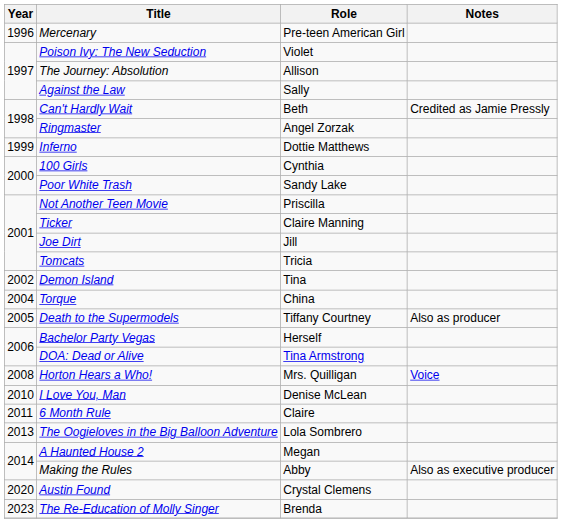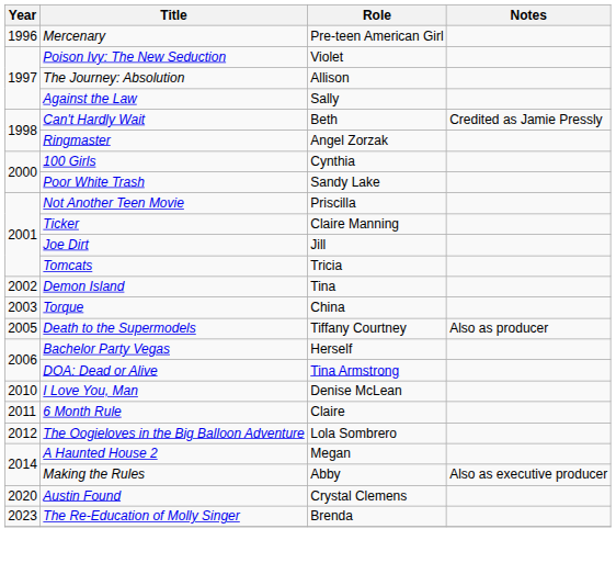- row: 1999 | Inferno | Dottie Matthews
Torque | Year: 2004 -> 2003
- row: 2008 | Horton Hears a Who! | Mrs. Quilligan | Voice
The Oogieloves in the Big Balloon Adventure | Year: 2013 -> 2012
